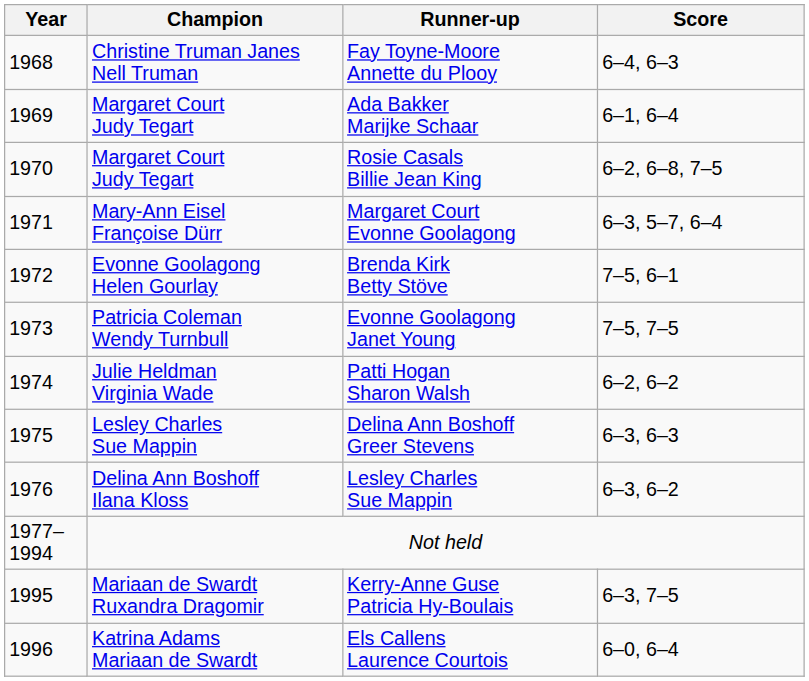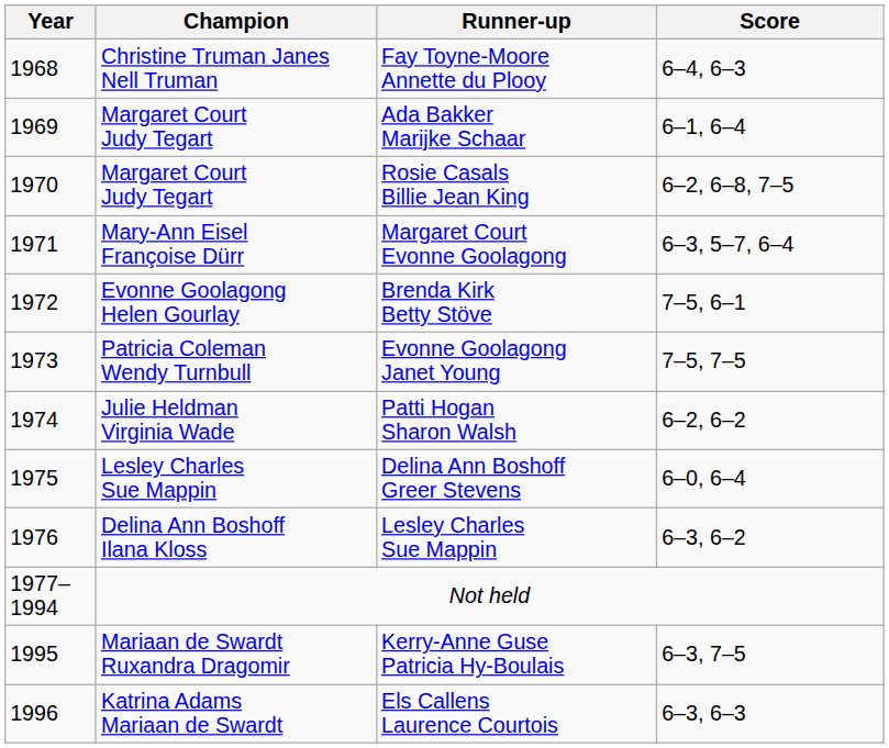Delina Ann Boshoff Greer Stevens | Score: 6–3, 6–3 -> 6–0, 6–4
Els Callens Laurence Courtois | Score: 6–0, 6–4 -> 6–3, 6–3
